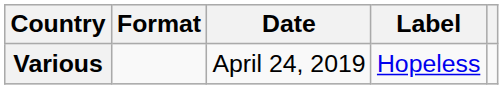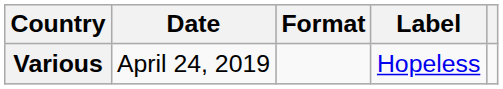columns swapped: Date <-> Format
